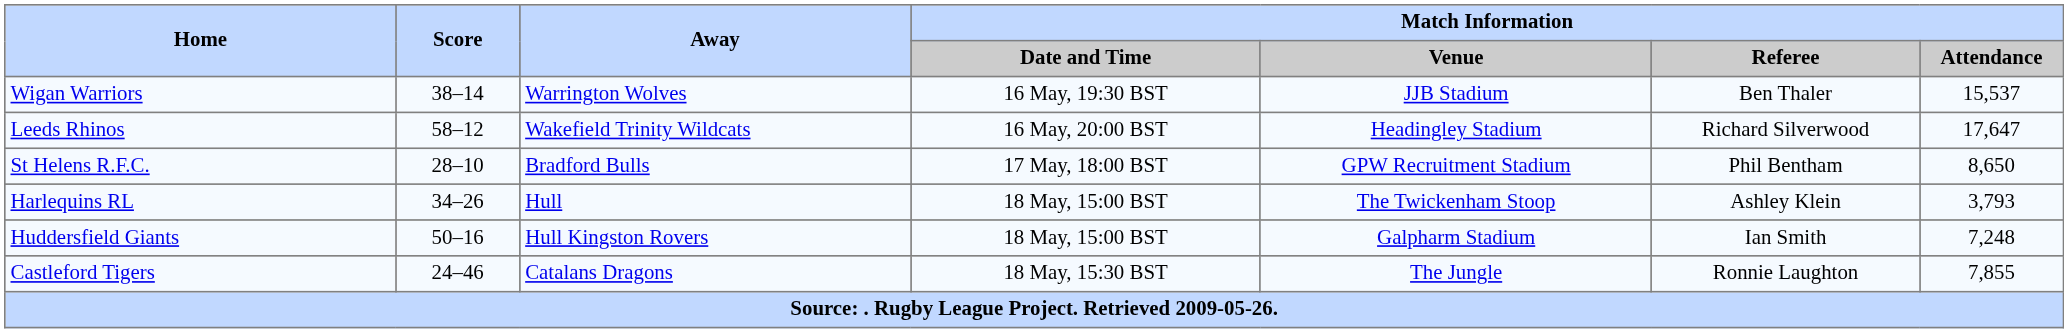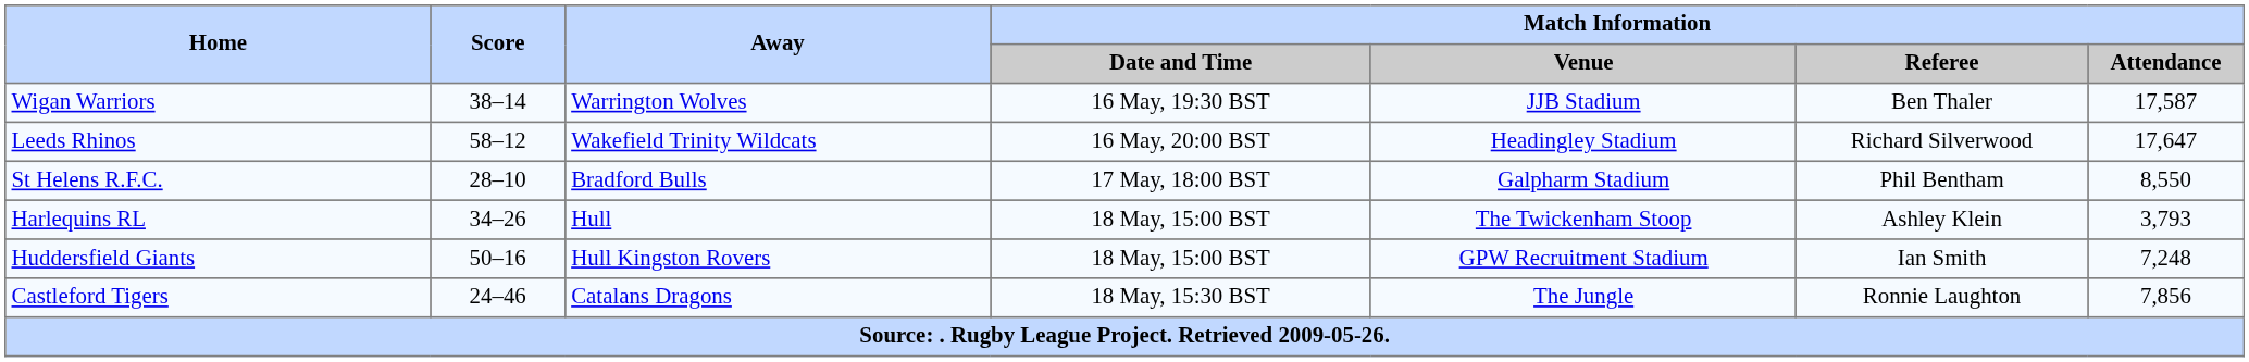Wigan Warriors | Match Information / Attendance: 15,537 -> 17,587
St Helens R.F.C. | Match Information / Venue: GPW Recruitment Stadium -> Galpharm Stadium
St Helens R.F.C. | Match Information / Attendance: 8,650 -> 8,550
Huddersfield Giants | Match Information / Venue: Galpharm Stadium -> GPW Recruitment Stadium
Castleford Tigers | Match Information / Attendance: 7,855 -> 7,856
